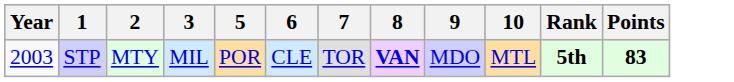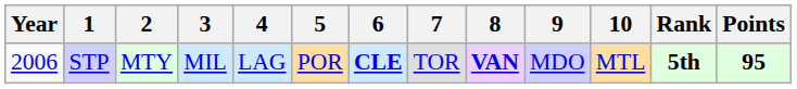+ column: 4 | LAG
STP | Year: 2003 -> 2006
STP | 6: normal -> bold
STP | Points: 83 -> 95
